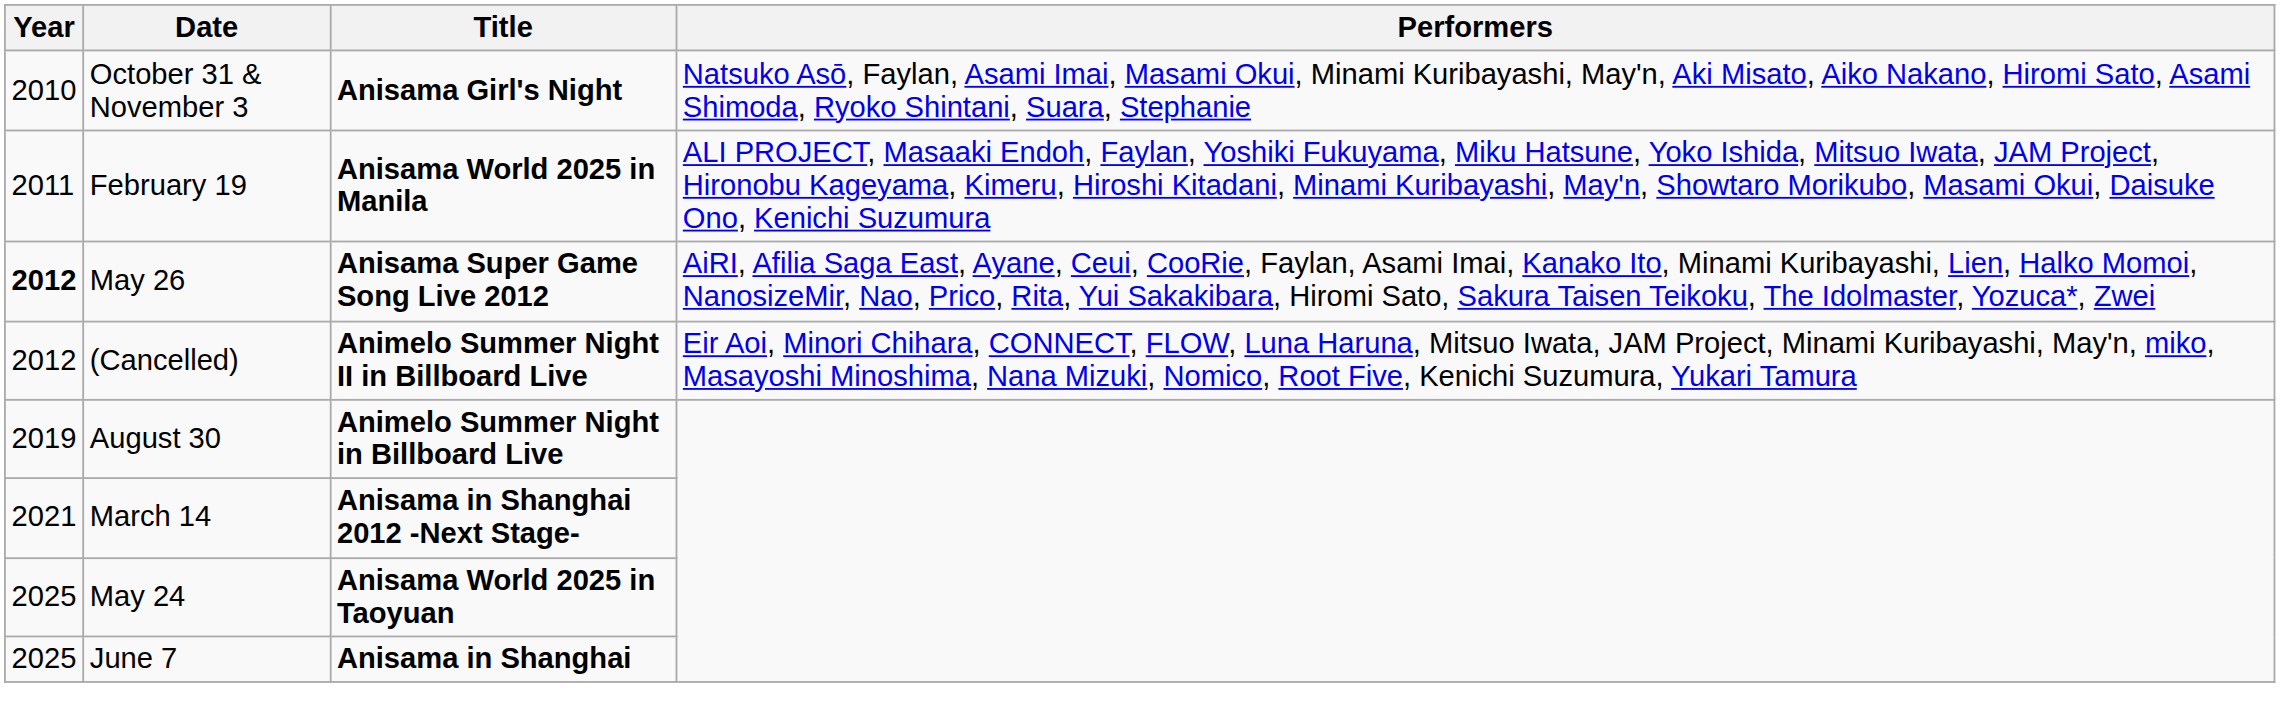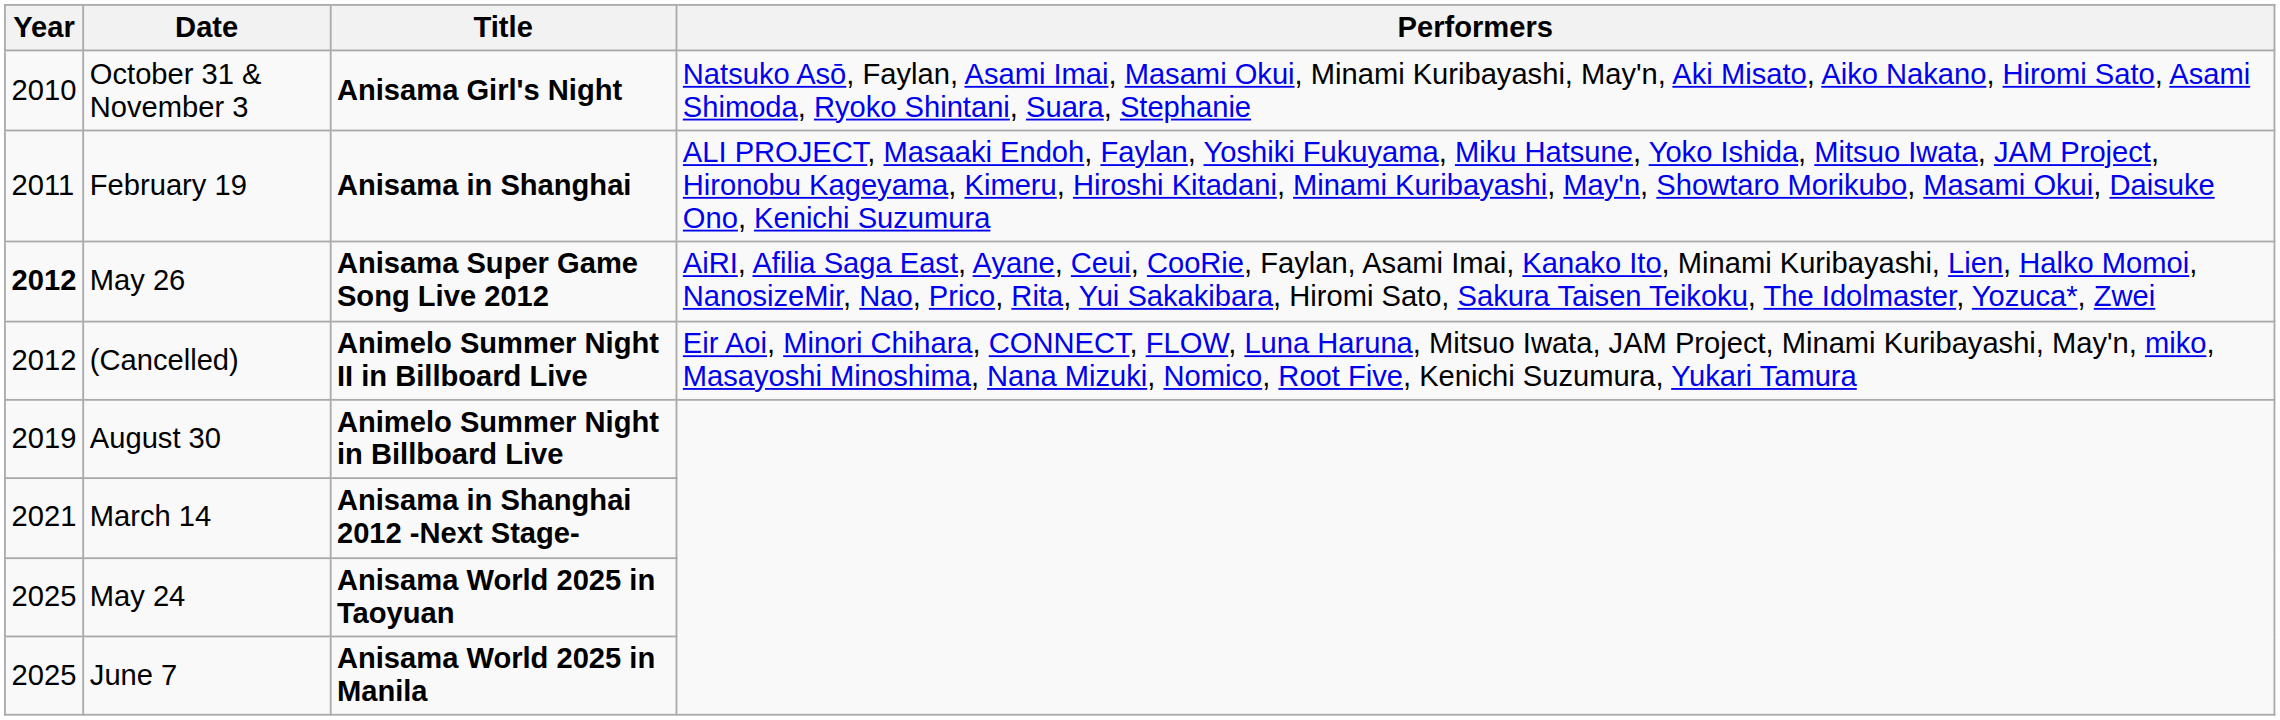February 19 | Title: Anisama World 2025 in Manila -> Anisama in Shanghai
June 7 | Title: Anisama in Shanghai -> Anisama World 2025 in Manila
